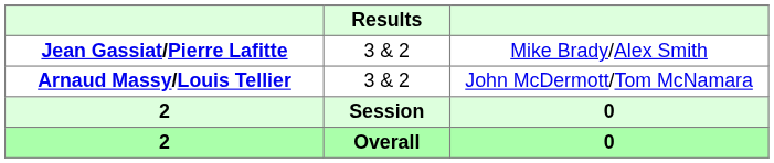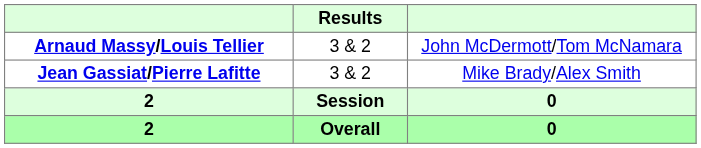rows swapped: Arnaud Massy/Louis Tellier <-> Jean Gassiat/Pierre Lafitte
